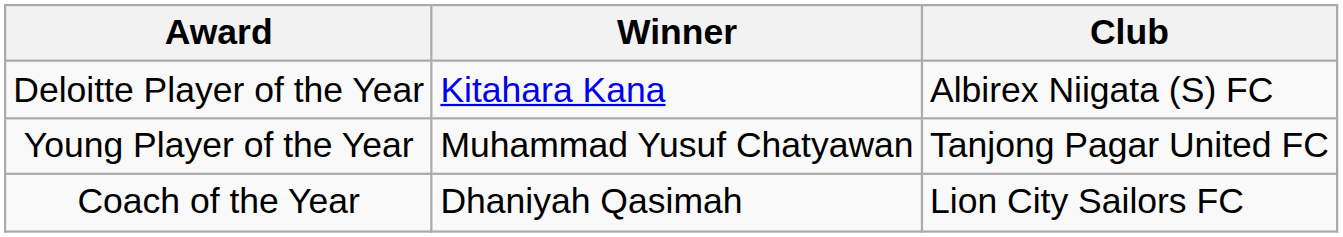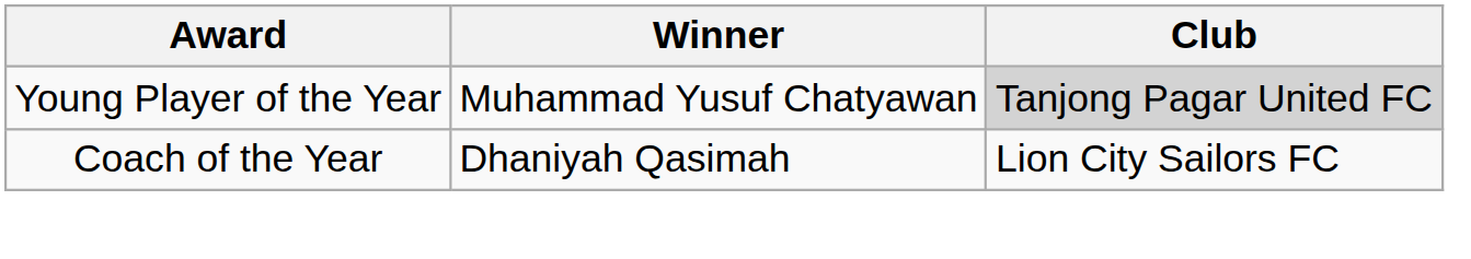- row: Deloitte Player of the Year | Kitahara Kana | Albirex Niigata (S) FC
Young Player of the Year | Club: no background -> lightgrey background
